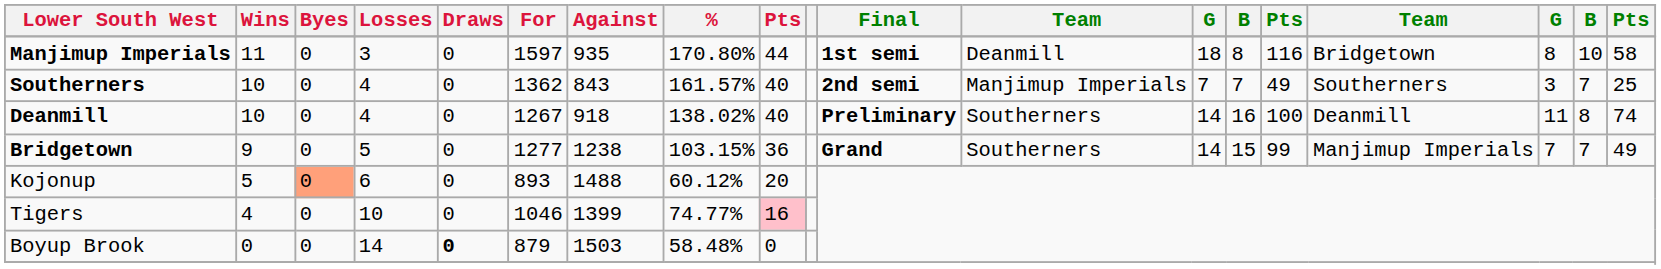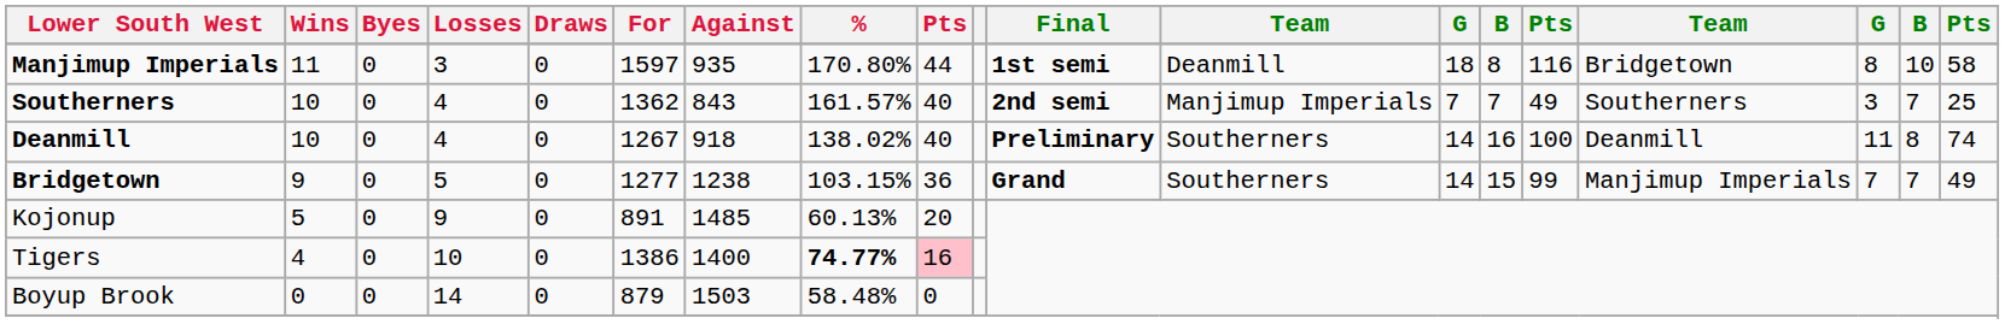Kojonup | Byes: lightsalmon background -> no background
Kojonup | Losses: 6 -> 9
Kojonup | For: 893 -> 891
Kojonup | Against: 1488 -> 1485
Kojonup | %: 60.12% -> 60.13%
Tigers | For: 1046 -> 1386
Tigers | Against: 1399 -> 1400
Tigers | %: normal -> bold
Boyup Brook | Draws: bold -> normal
